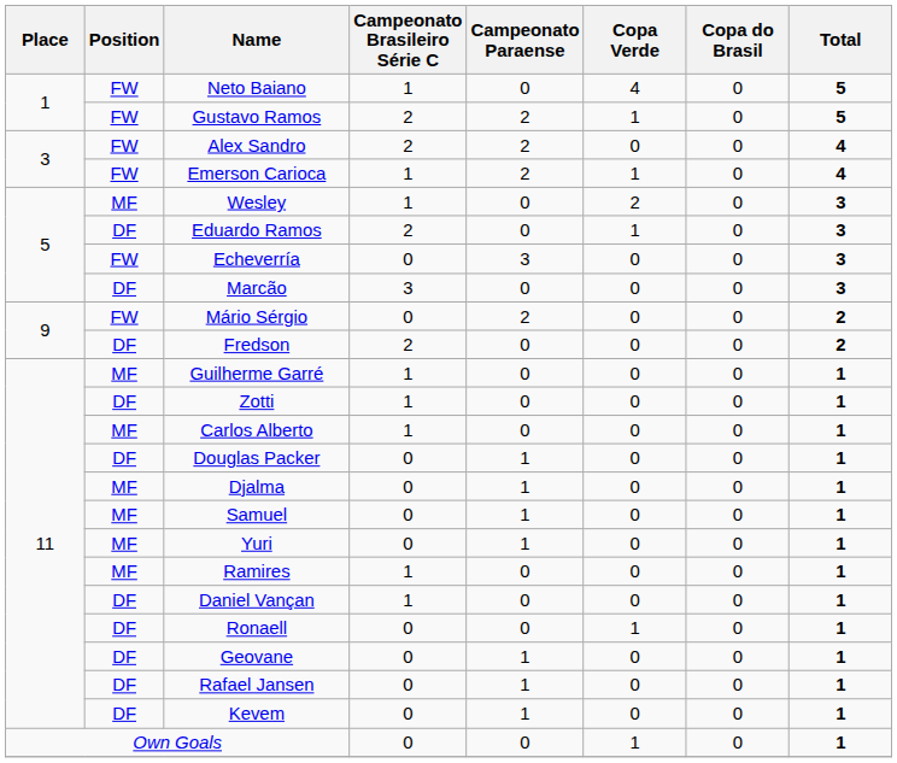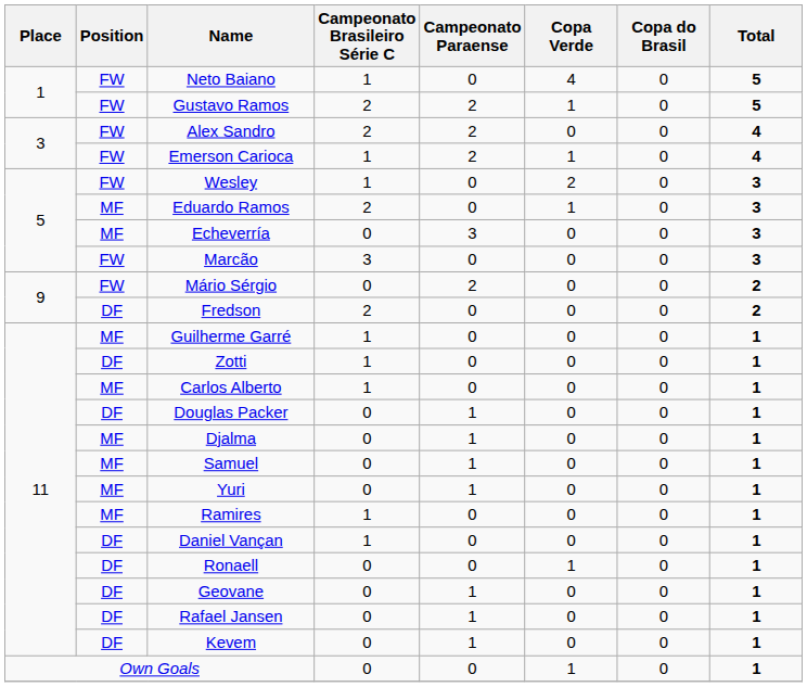Wesley | Position: MF -> FW
Eduardo Ramos | Position: DF -> MF
Echeverría | Position: FW -> MF
Marcão | Position: DF -> FW
